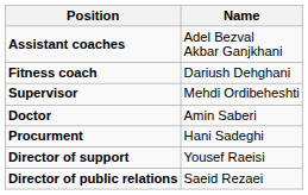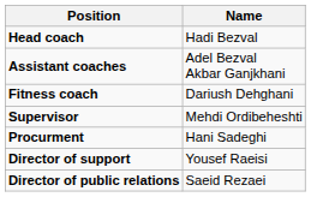+ row: Head coach | Hadi Bezval
- row: Doctor | Amin Saberi
